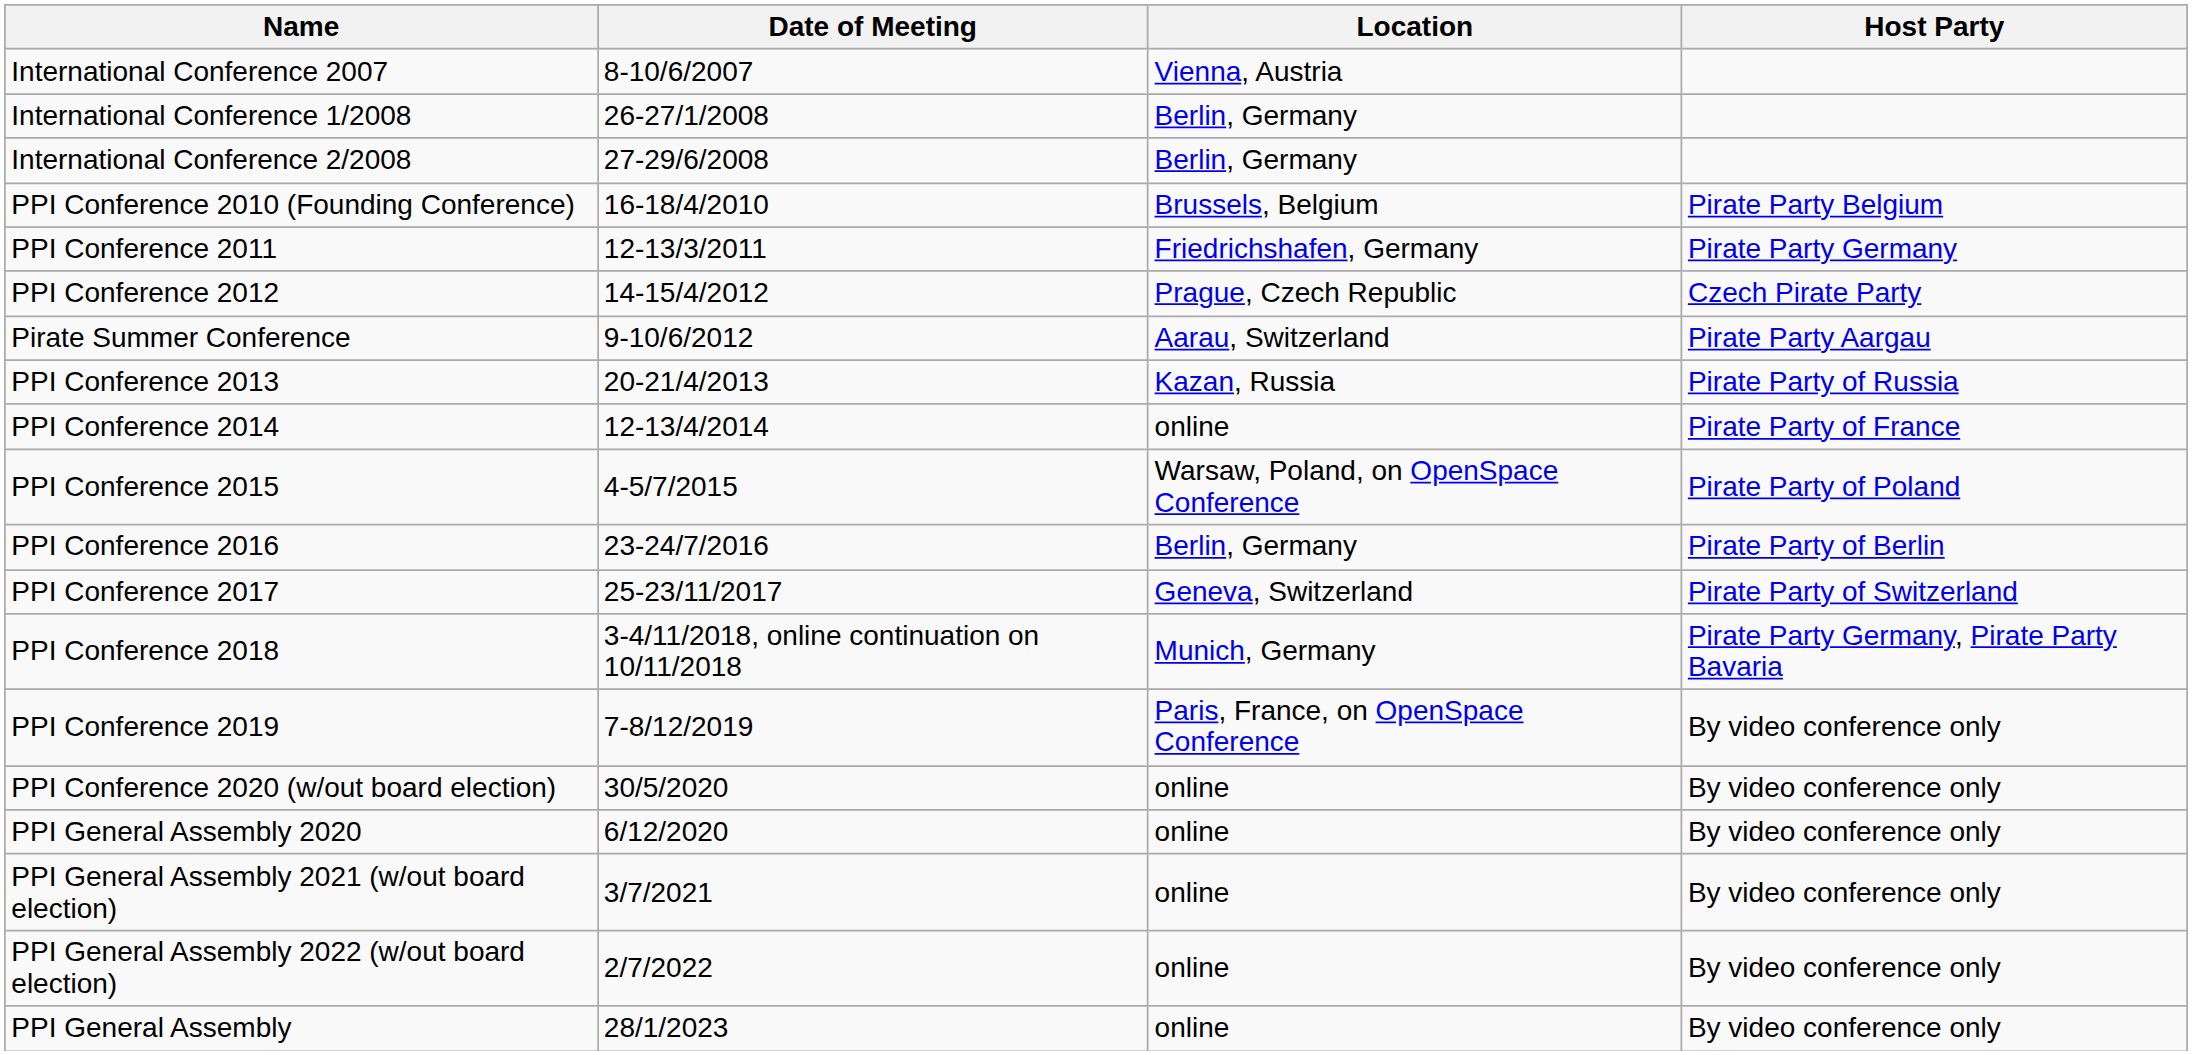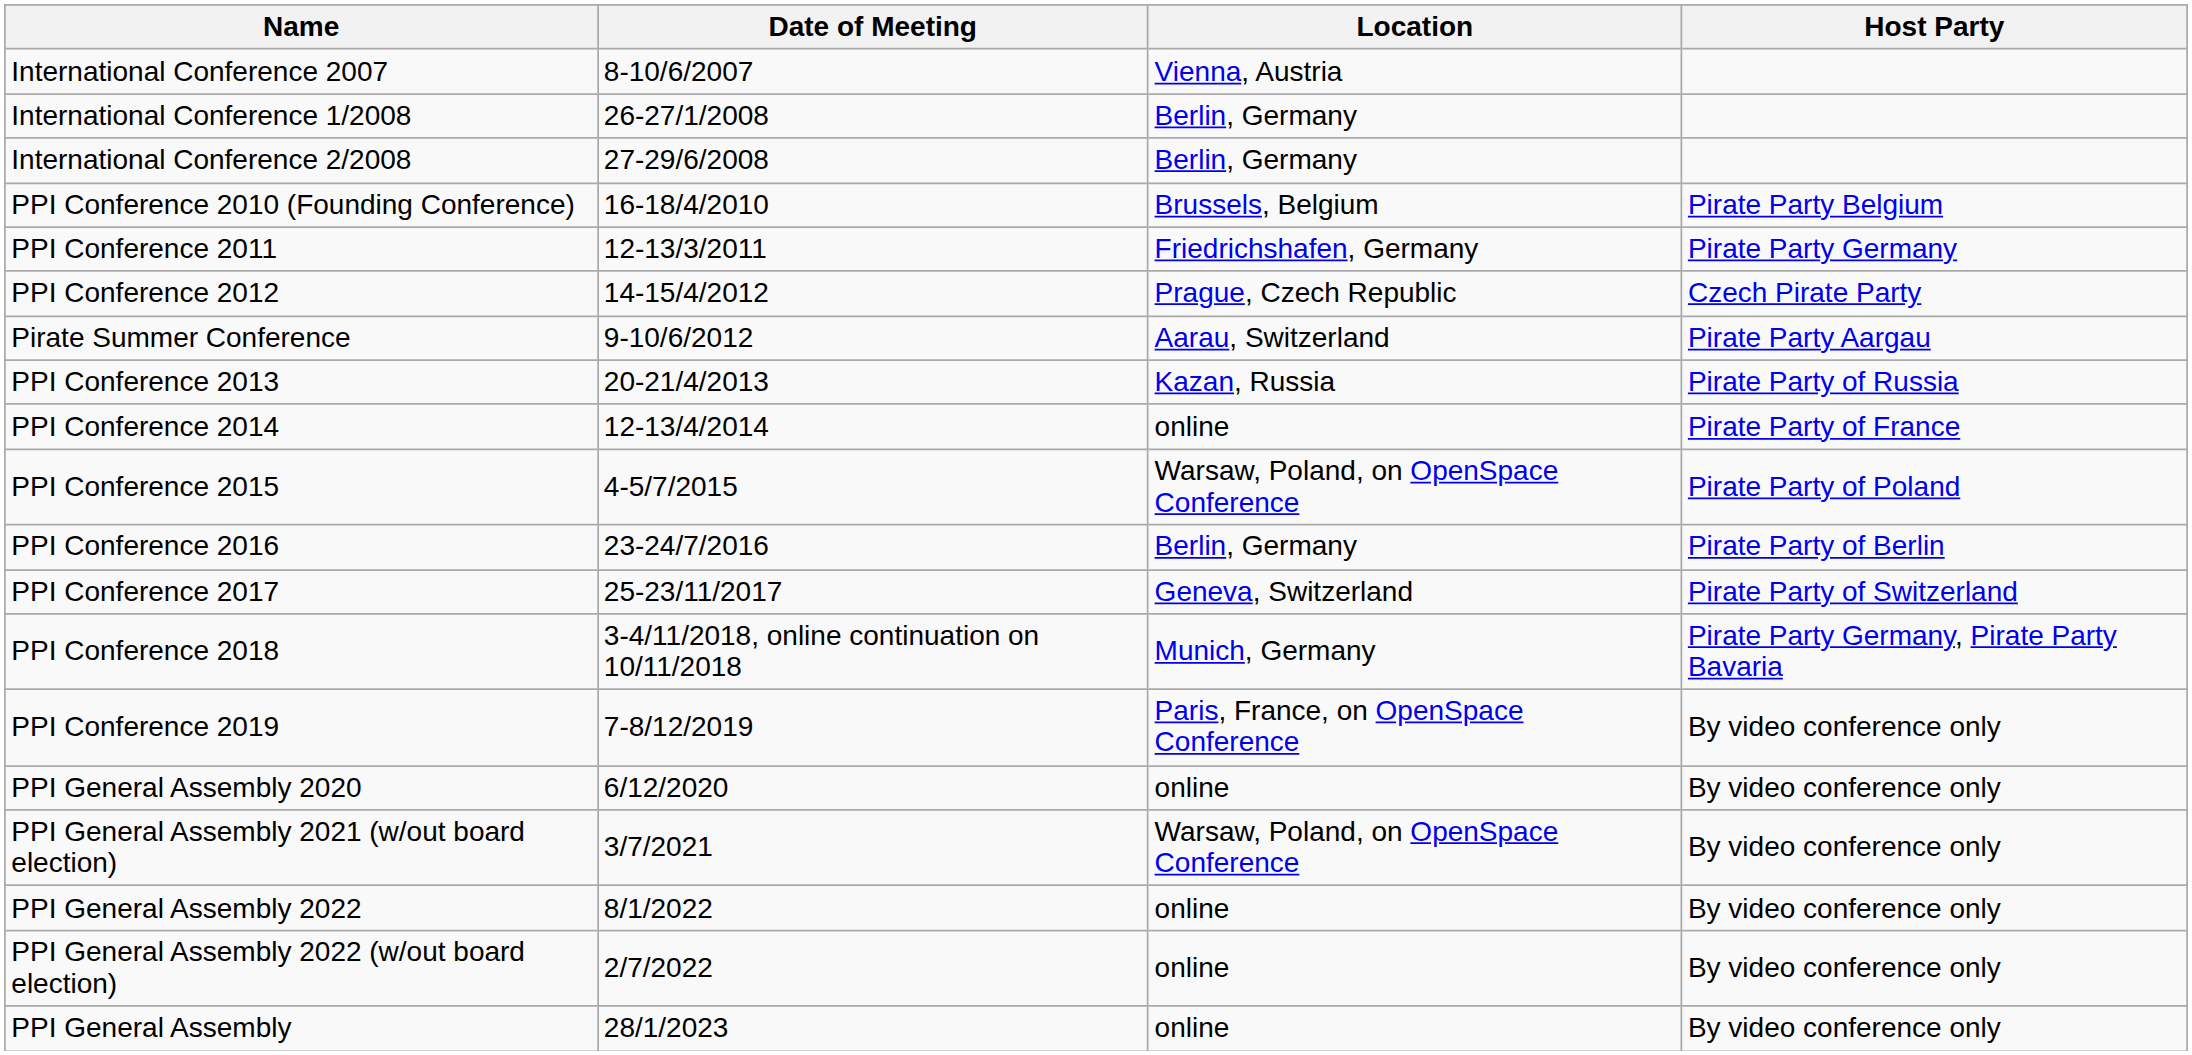- row: PPI Conference 2020 (w/out board election) | 30/5/2020 | online | By video conference only
PPI General Assembly 2021 (w/out board election) | Location: online -> Warsaw, Poland, on OpenSpace Conference
+ row: PPI General Assembly 2022 | 8/1/2022 | online | By video conference only
